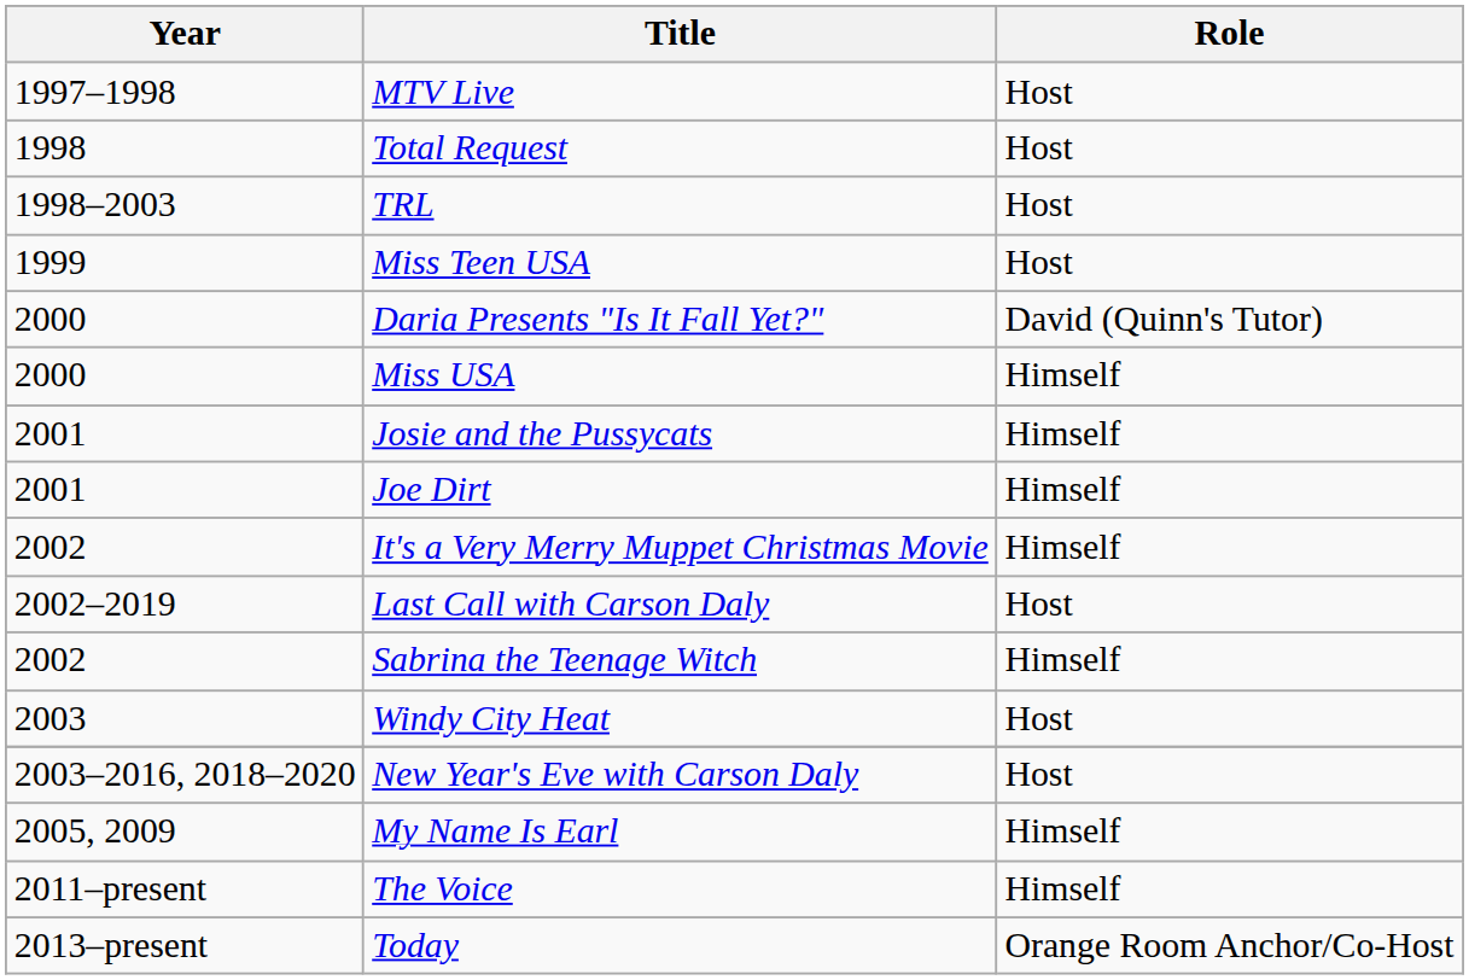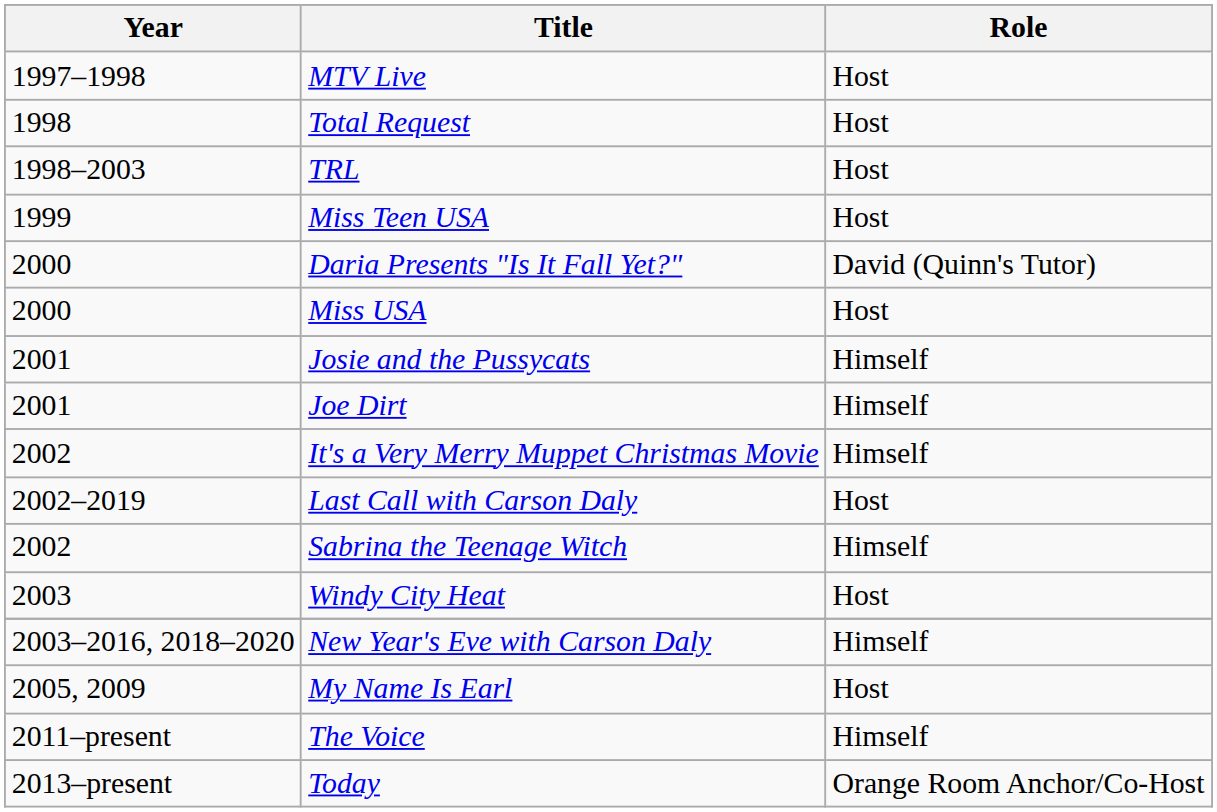Miss USA | Role: Himself -> Host
New Year's Eve with Carson Daly | Role: Host -> Himself
My Name Is Earl | Role: Himself -> Host
